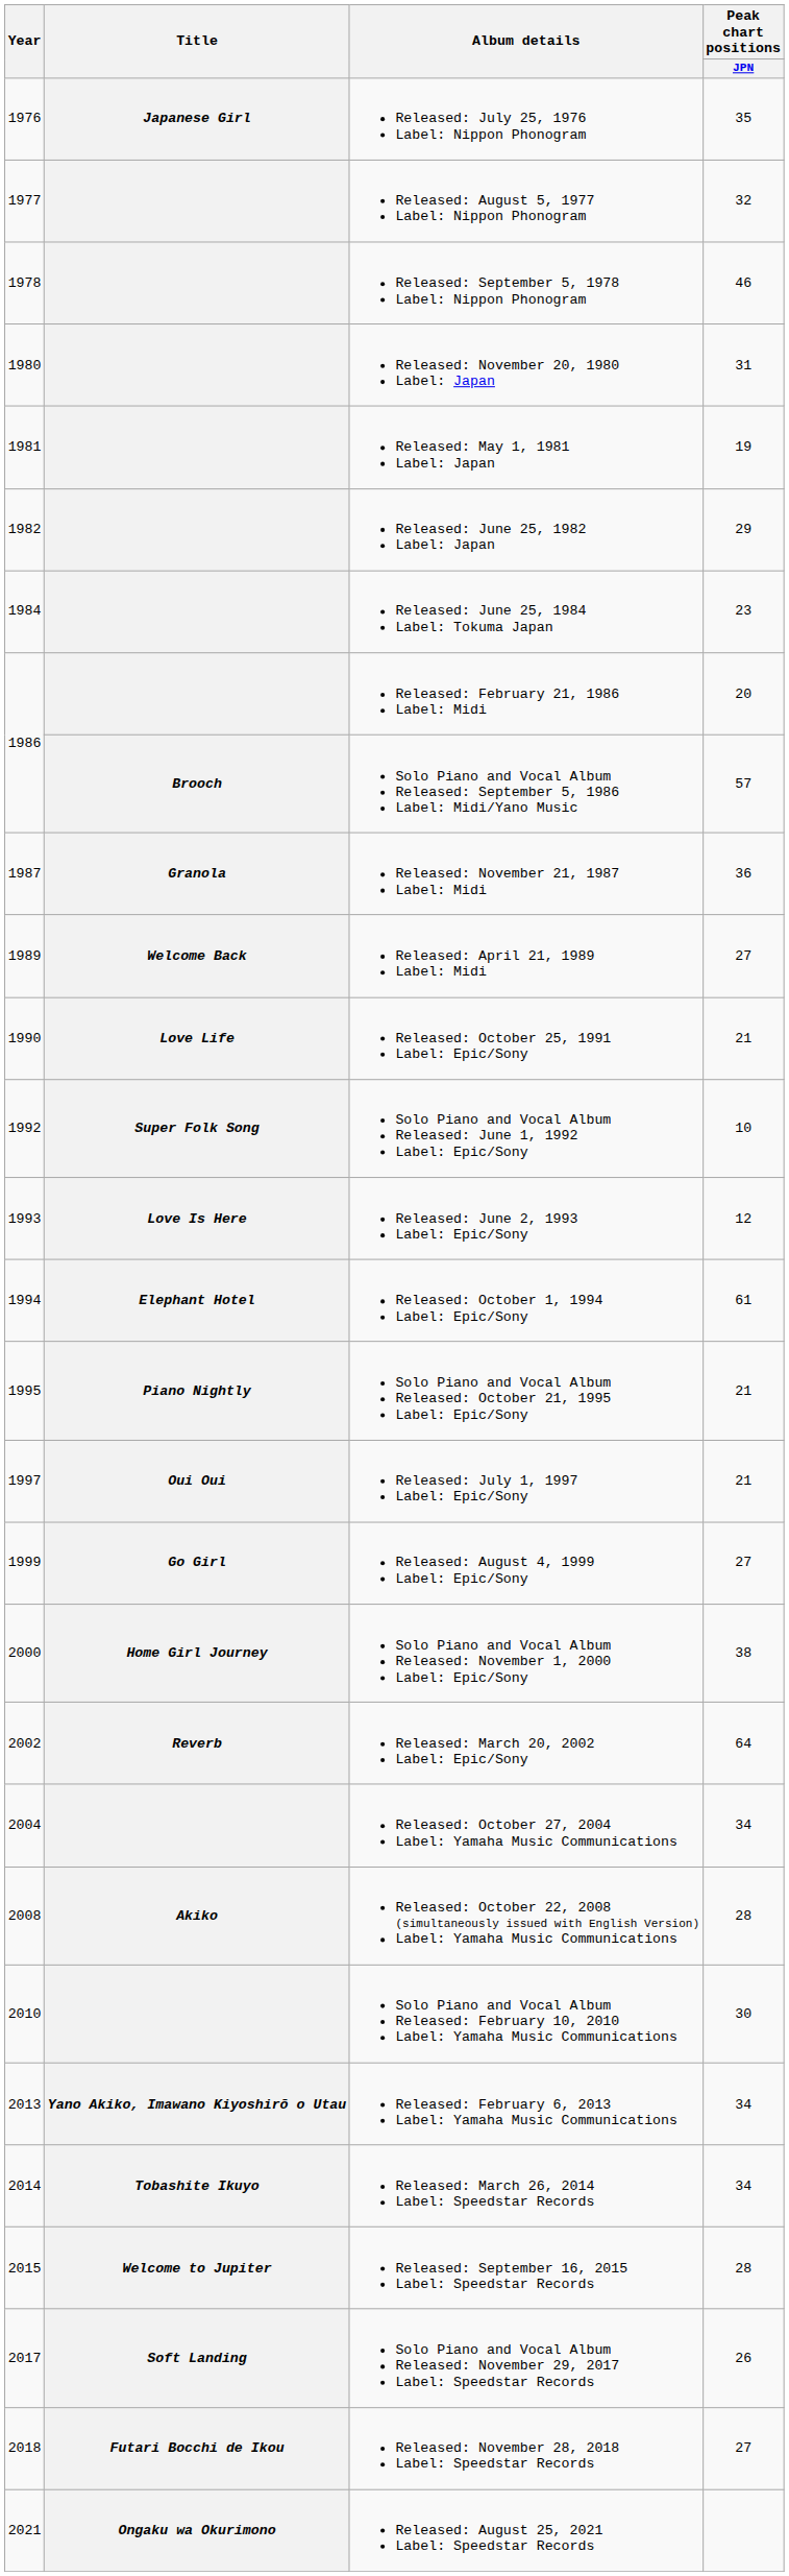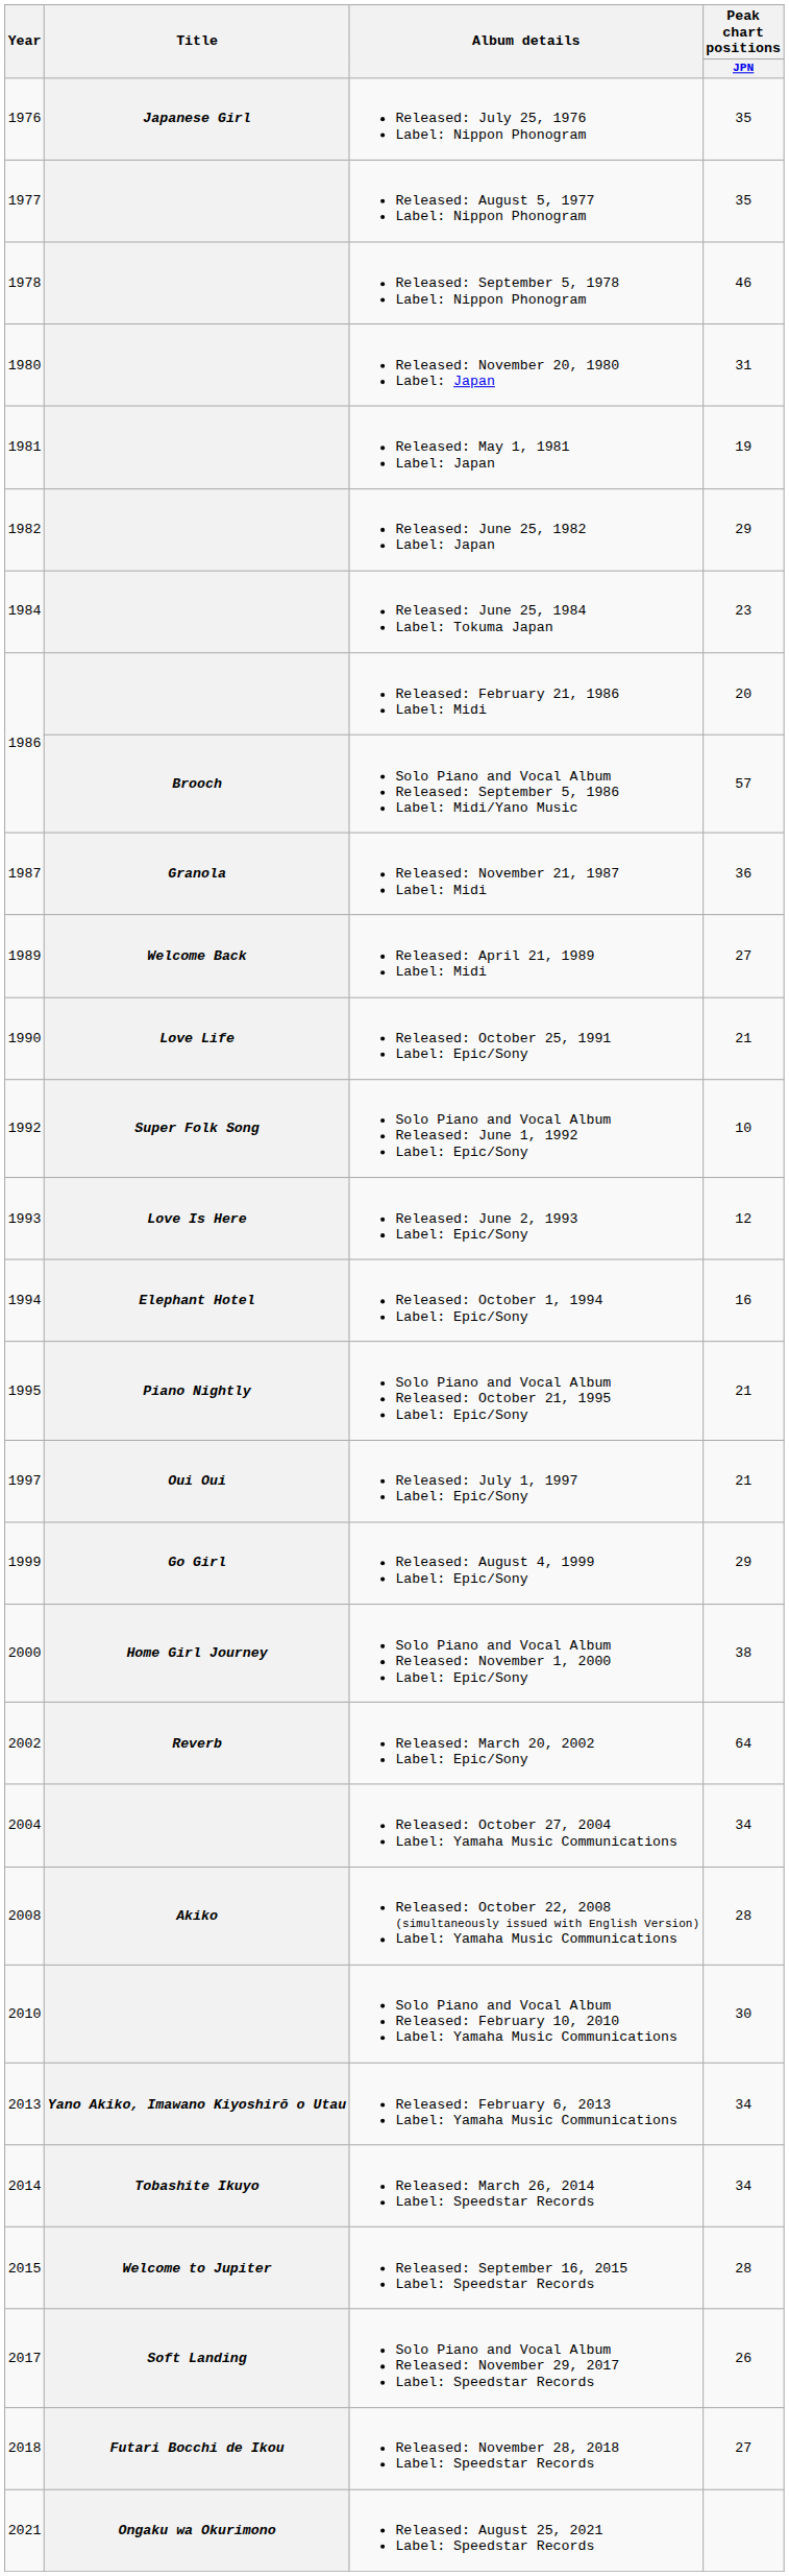Released: August 5, 1977 Label: Nippon Phonogram | Peak chart positions / JPN: 32 -> 35
Released: October 1, 1994 Label: Epic/Sony | Peak chart positions / JPN: 61 -> 16
Released: August 4, 1999 Label: Epic/Sony | Peak chart positions / JPN: 27 -> 29
